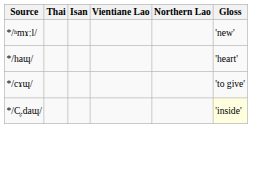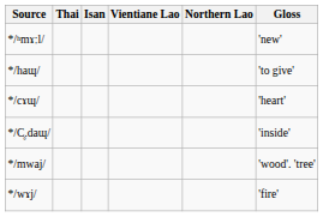*/haɰ/ | Gloss: 'heart' -> 'to give'
*/cɤɰ/ | Gloss: 'to give' -> 'heart'
*/C̥.daɰ/ | Gloss: lightyellow background -> no background
+ row: */mwaj/ | 'wood'. 'tree'
+ row: */wɤj/ | 'fire'
